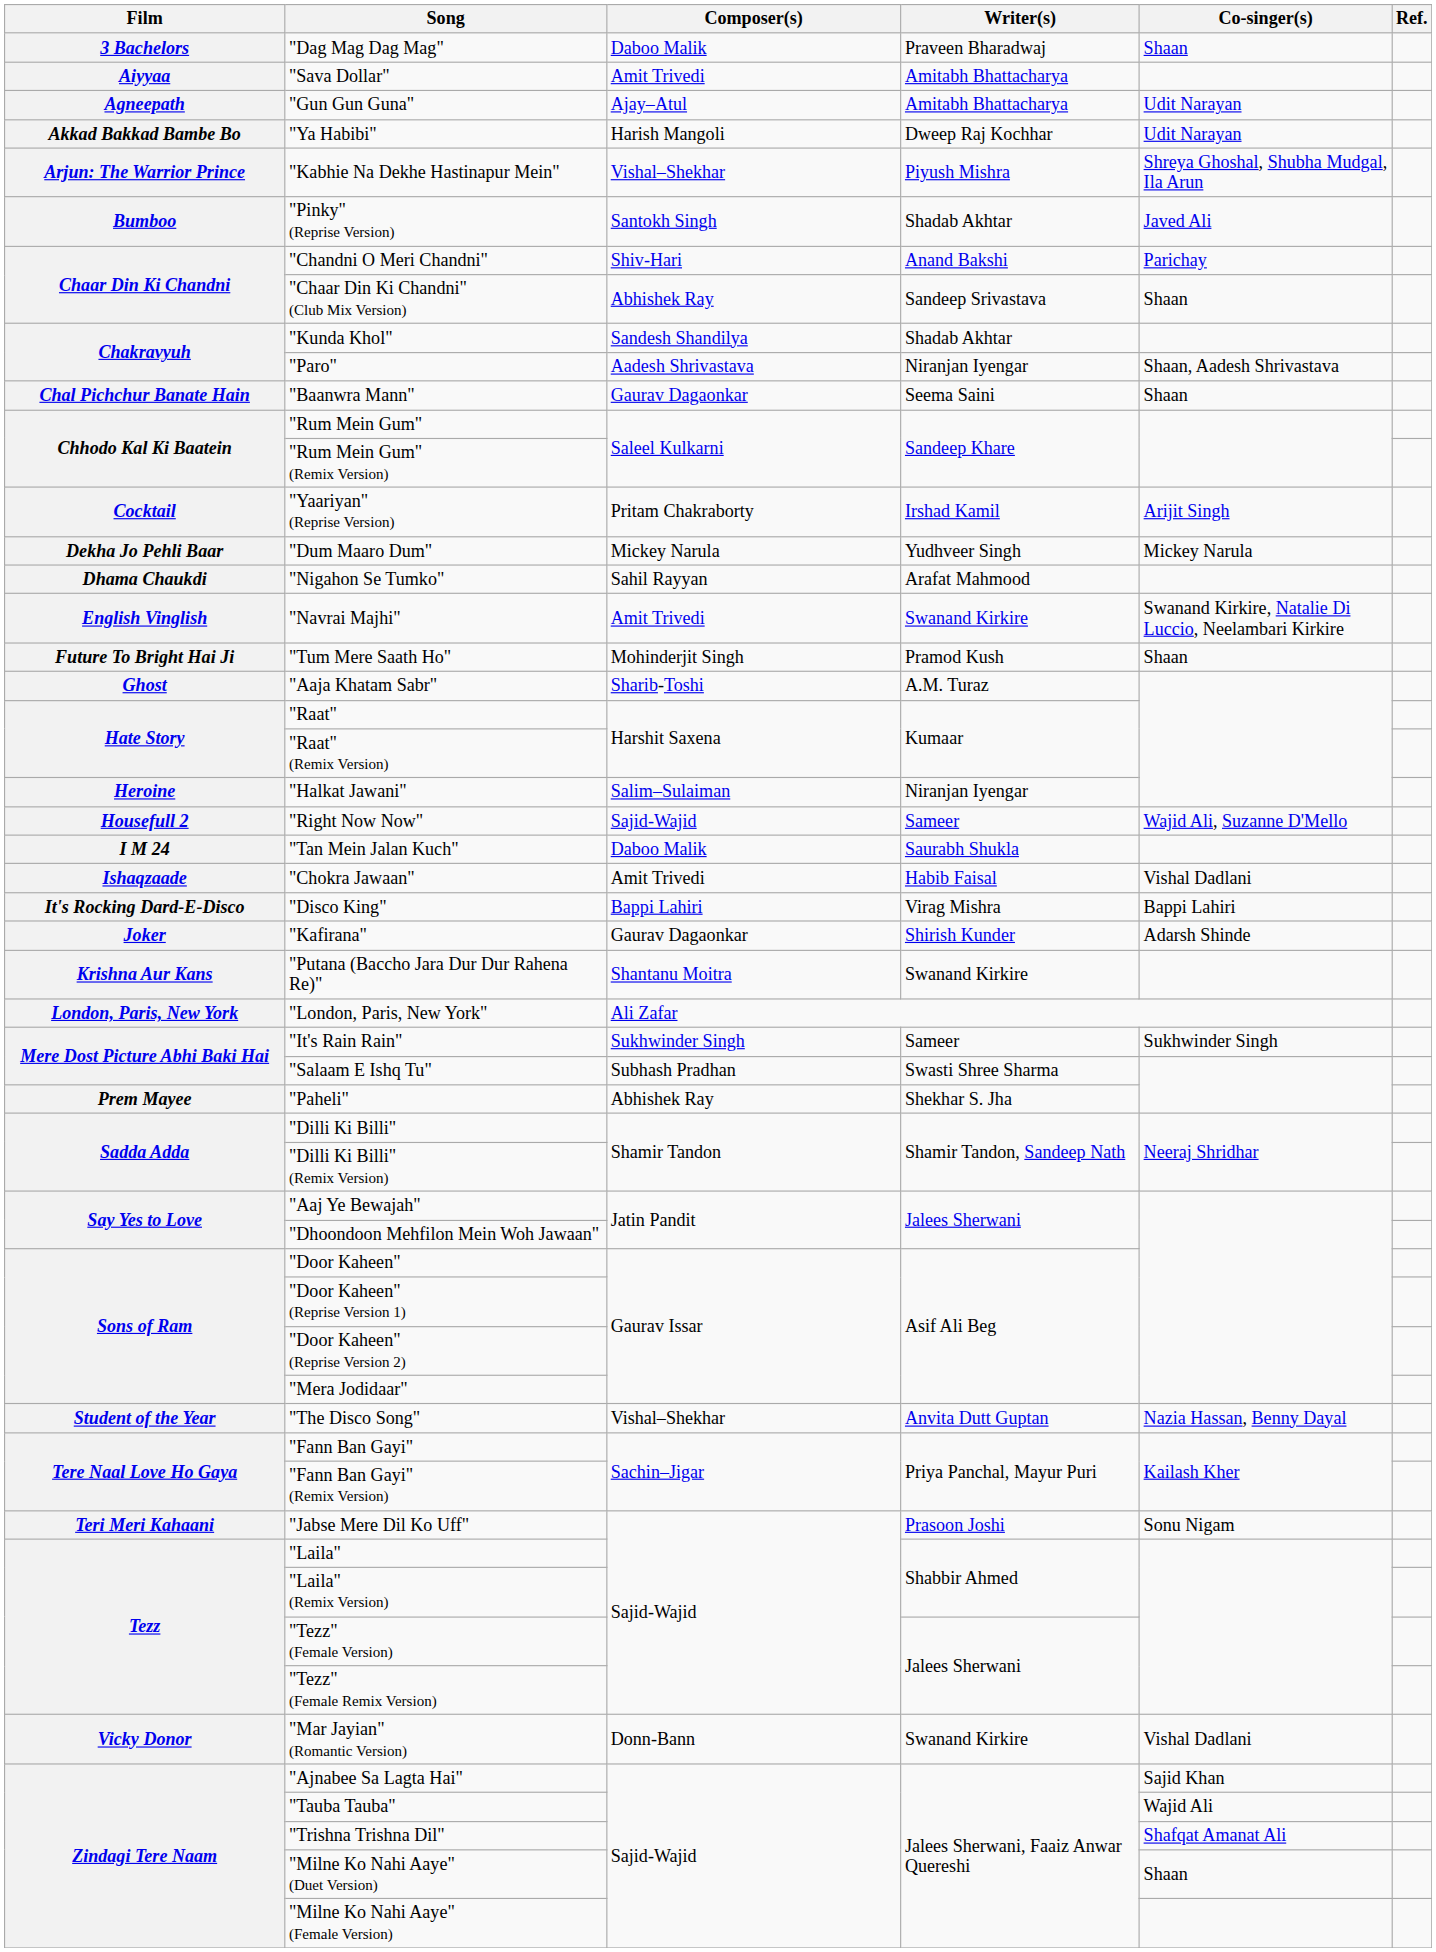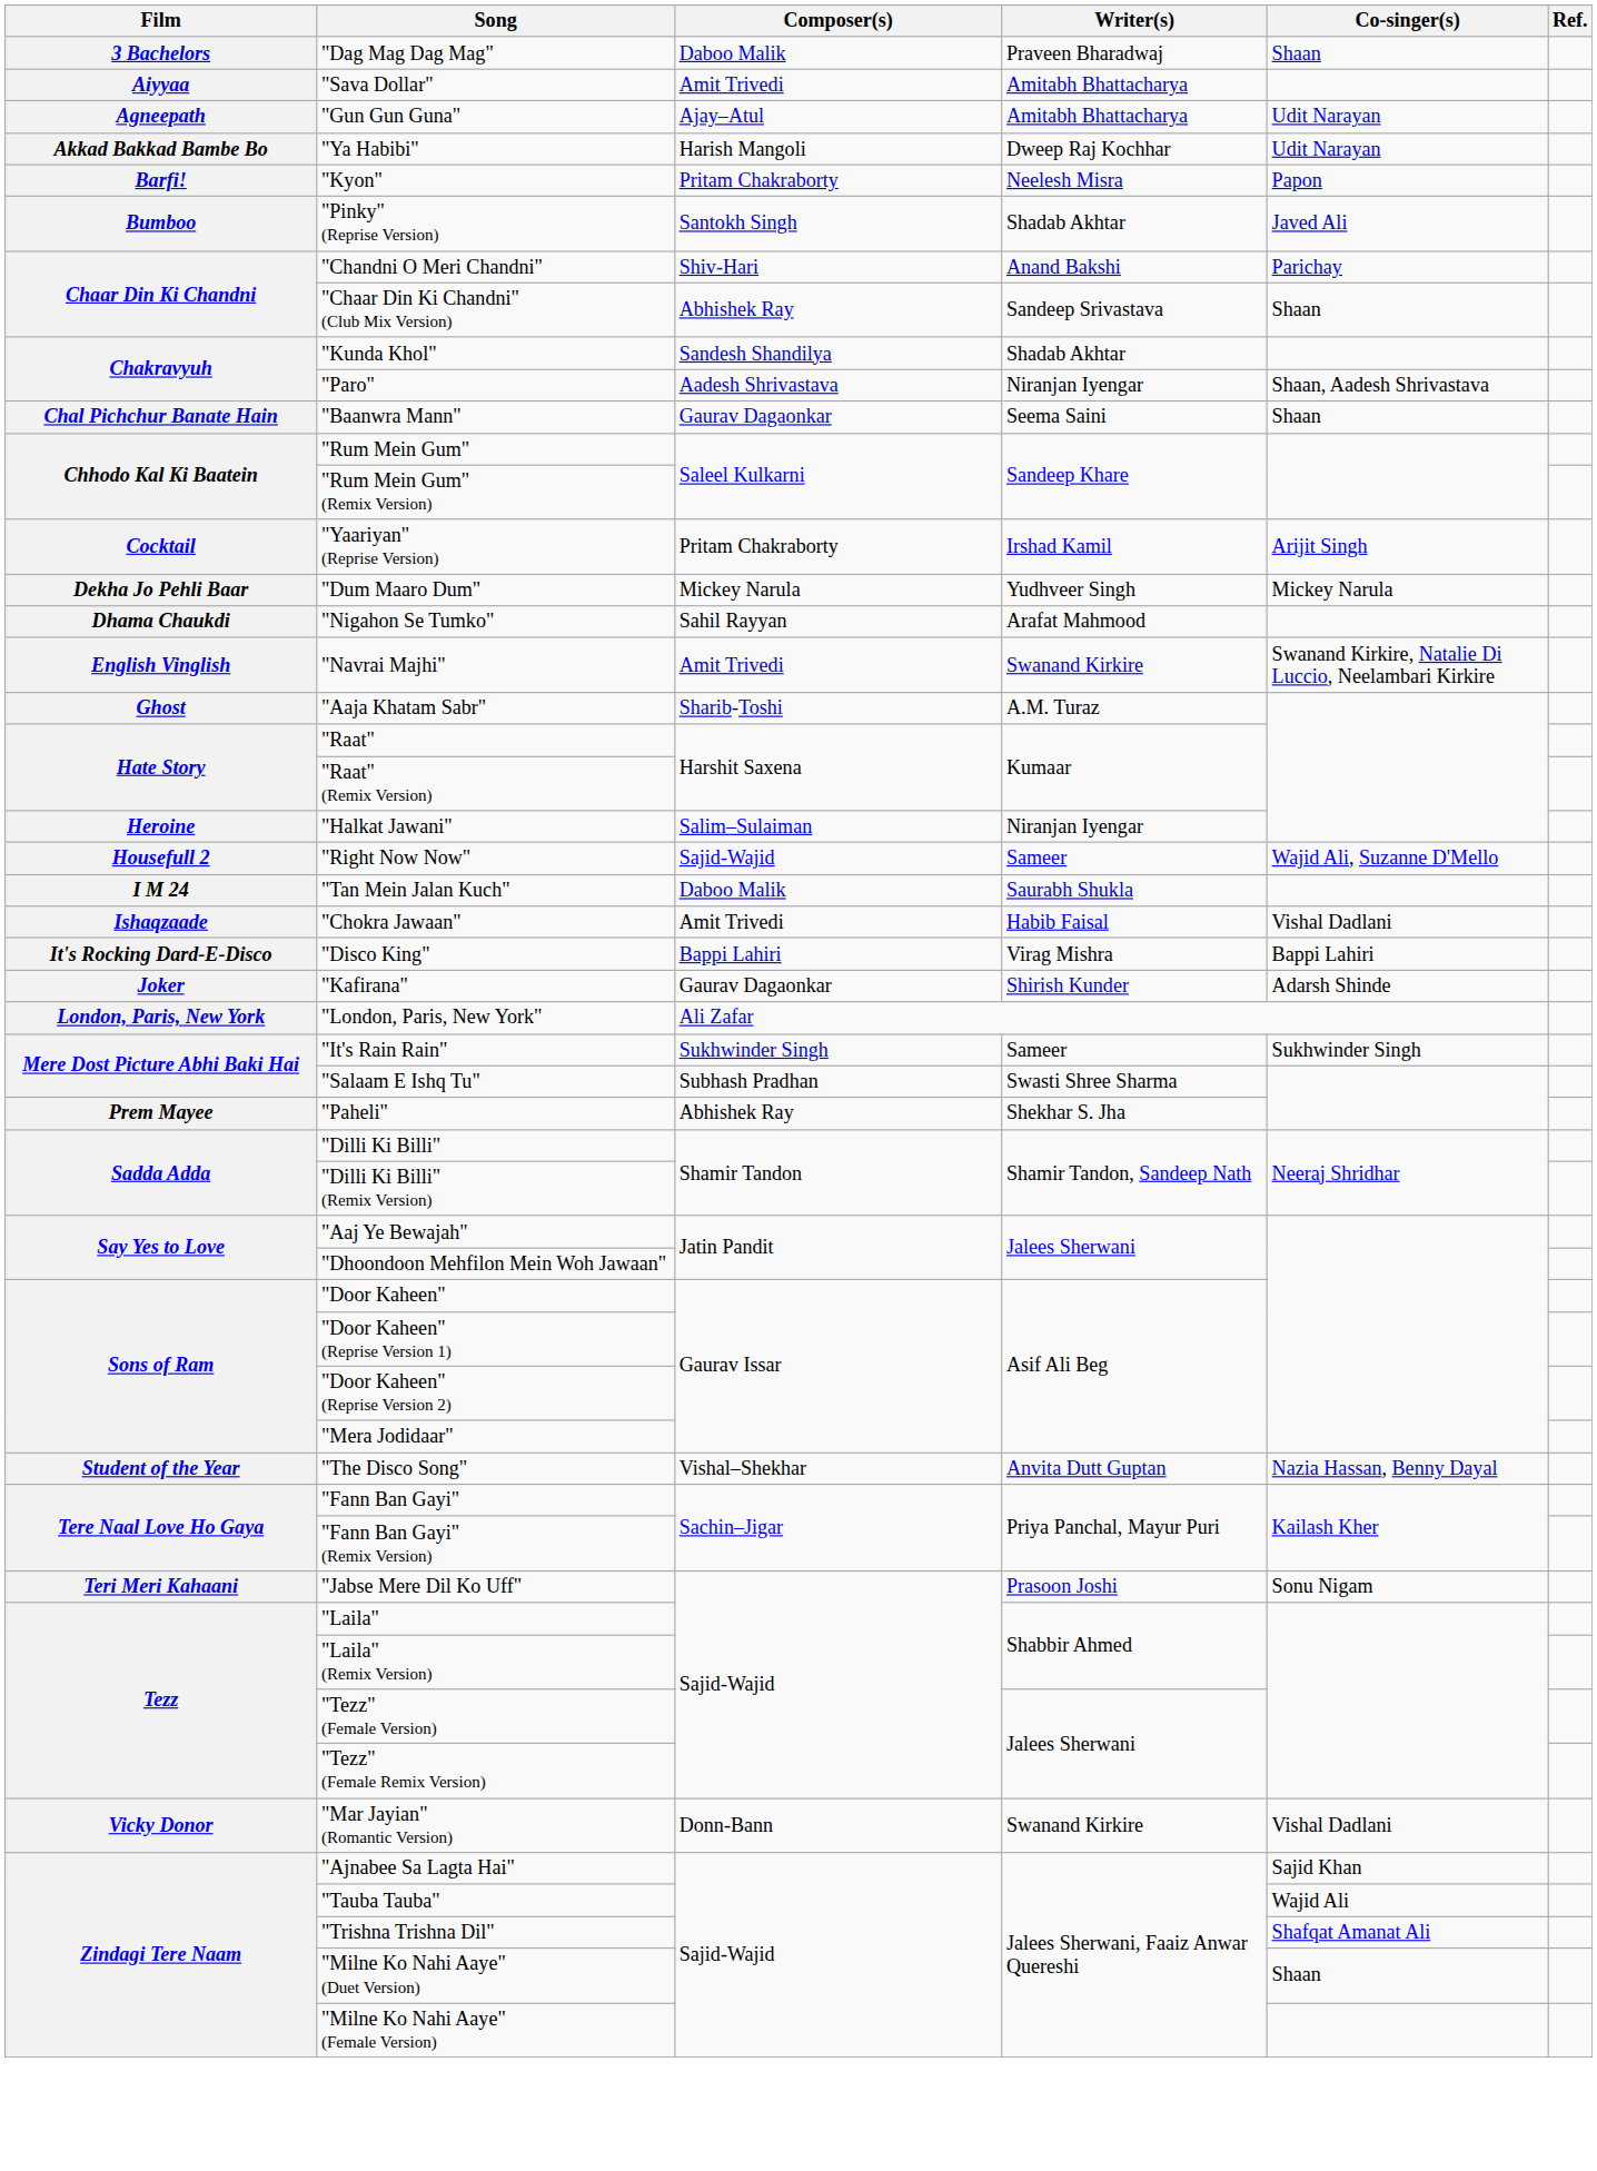- row: Arjun: The Warrior Prince | "Kabhie Na Dekhe Hastinapur Mein" | Vishal–Shekhar | Piyush Mishra | Shreya Ghoshal, Shubha Mudgal, Ila Arun
+ row: Barfi! | "Kyon" | Pritam Chakraborty | Neelesh Misra | Papon
- row: Future To Bright Hai Ji | "Tum Mere Saath Ho" | Mohinderjit Singh | Pramod Kush | Shaan
- row: Krishna Aur Kans | "Putana (Baccho Jara Dur Dur Rahena Re)" | Shantanu Moitra | Swanand Kirkire
